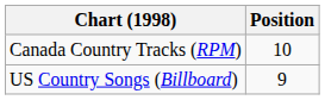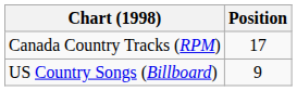Canada Country Tracks (RPM) | Position: 10 -> 17
